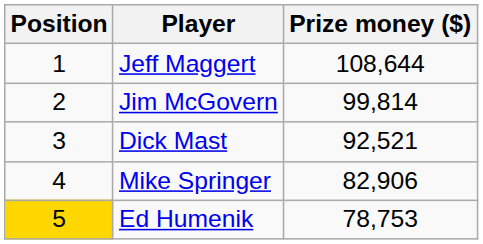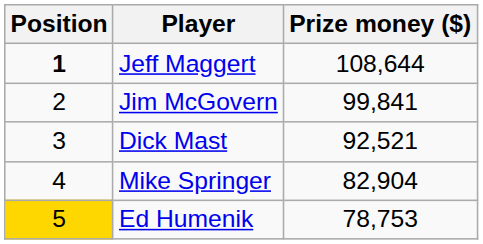Jeff Maggert | Position: normal -> bold
Jim McGovern | Prize money ($): 99,814 -> 99,841
Mike Springer | Prize money ($): 82,906 -> 82,904
